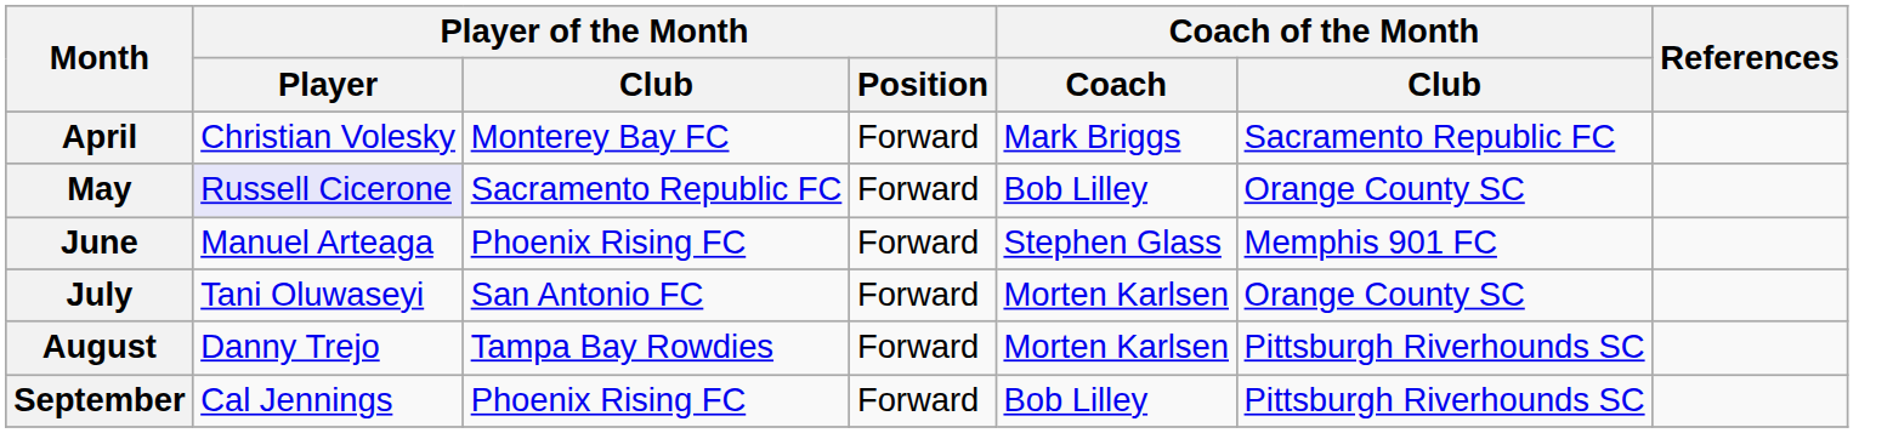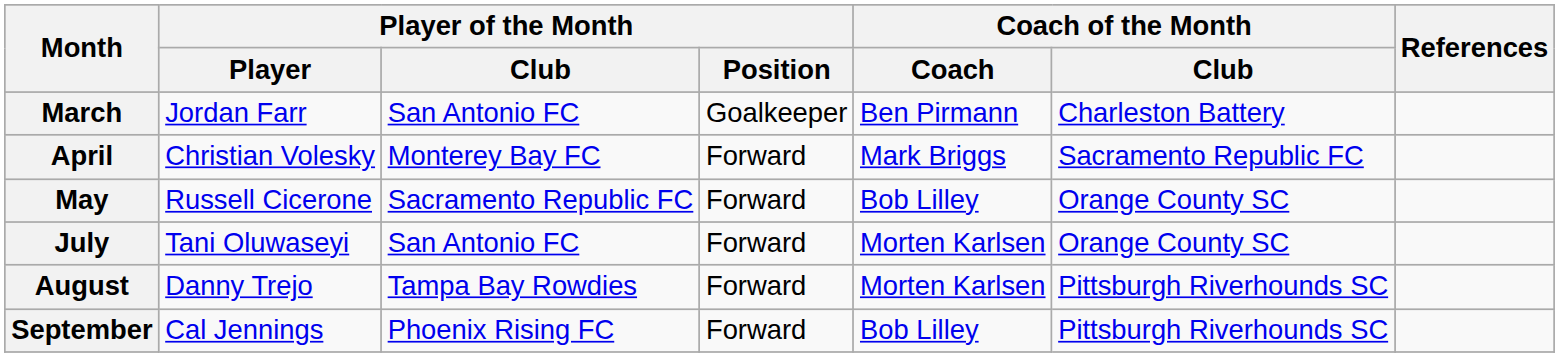+ row: March | Jordan Farr | San Antonio FC | Goalkeeper | Ben Pirmann | Charleston Battery
May | Player of the Month / Player: lavender background -> no background
- row: June | Manuel Arteaga | Phoenix Rising FC | Forward | Stephen Glass | Memphis 901 FC
